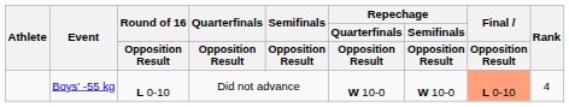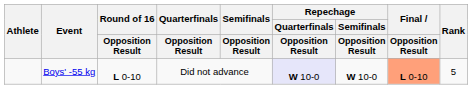Boys' -55 kg | Repechage / Quarterfinals / Opposition Result: no background -> lavender background
Boys' -55 kg | Rank: 4 -> 5
